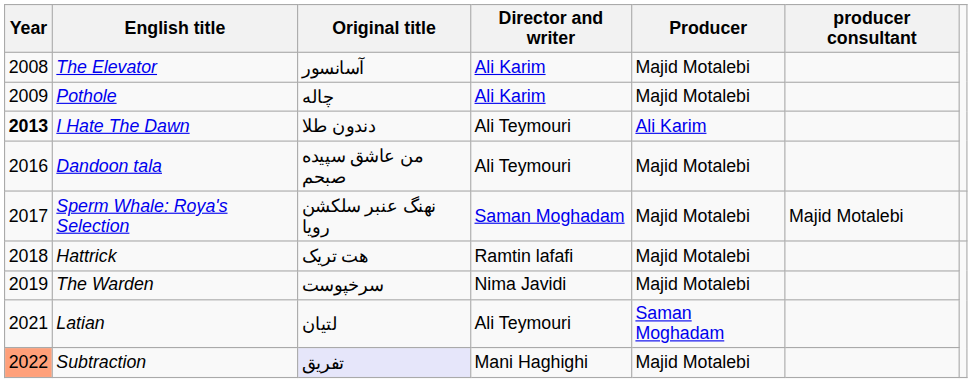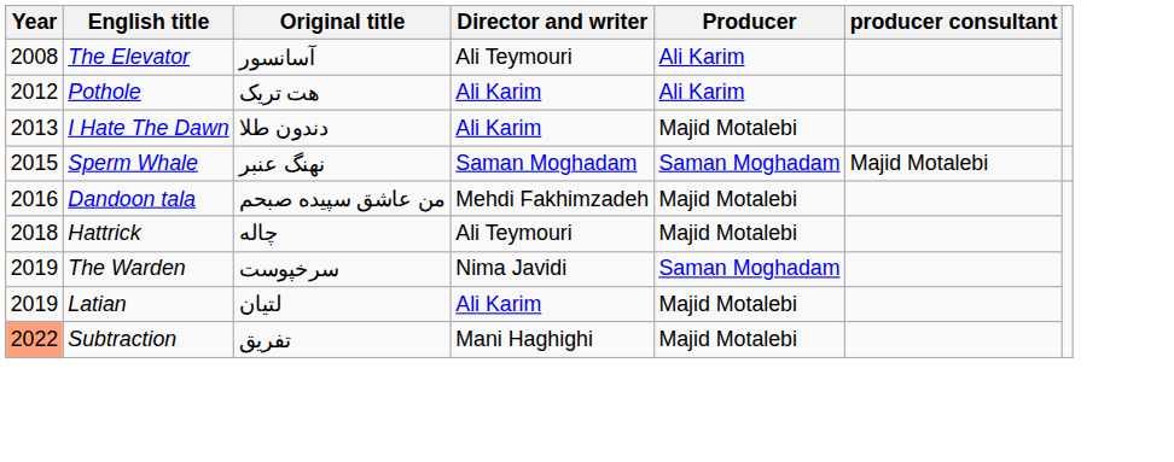The Elevator | Director and writer: Ali Karim -> Ali Teymouri
The Elevator | Producer: Majid Motalebi -> Ali Karim
Pothole | Year: 2009 -> 2012
Pothole | Original title: چاله -> هت تریک
Pothole | Producer: Majid Motalebi -> Ali Karim
I Hate The Dawn | Year: bold -> normal
I Hate The Dawn | Director and writer: Ali Teymouri -> Ali Karim
I Hate The Dawn | Producer: Ali Karim -> Majid Motalebi
+ row: 2015 | Sperm Whale | نهنگ عنبر | Saman Moghadam | Saman Moghadam | Majid Motalebi
Dandoon tala | Director and writer: Ali Teymouri -> Mehdi Fakhimzadeh
- row: 2017 | Sperm Whale: Roya's Selection | نهنگ عنبر سلکشن رویا | Saman Moghadam | Majid Motalebi | Majid Motalebi
Hattrick | Original title: هت تریک -> چاله
Hattrick | Director and writer: Ramtin lafafi -> Ali Teymouri
The Warden | Producer: Majid Motalebi -> Saman Moghadam
Latian | Year: 2021 -> 2019
Latian | Director and writer: Ali Teymouri -> Ali Karim
Latian | Producer: Saman Moghadam -> Majid Motalebi
Subtraction | Original title: lavender background -> no background
